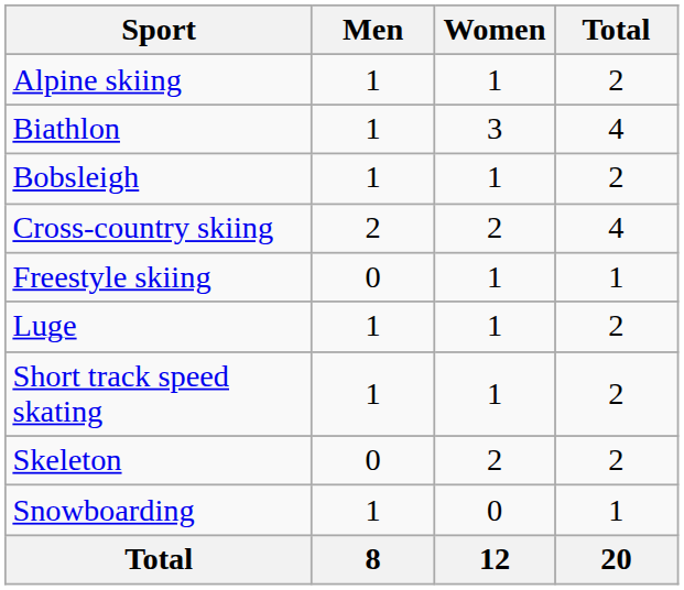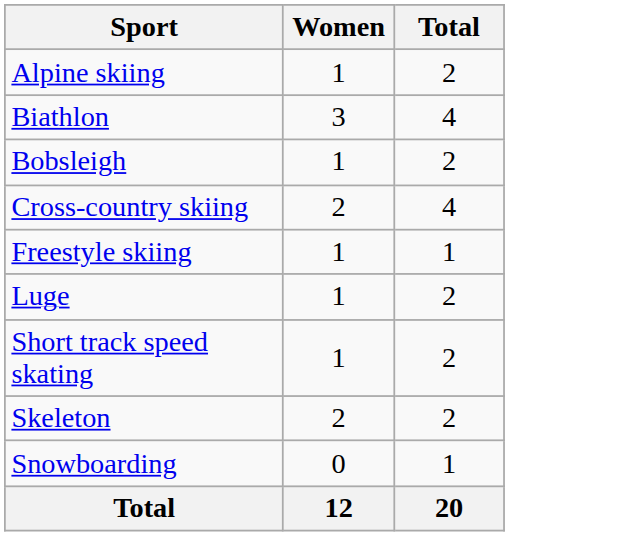- column: Men | 1 | 1 | 1 | 2 | 0 | 1 | 1 | 0 | 1 | 8
